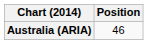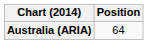Australia (ARIA) | Position: 46 -> 64
